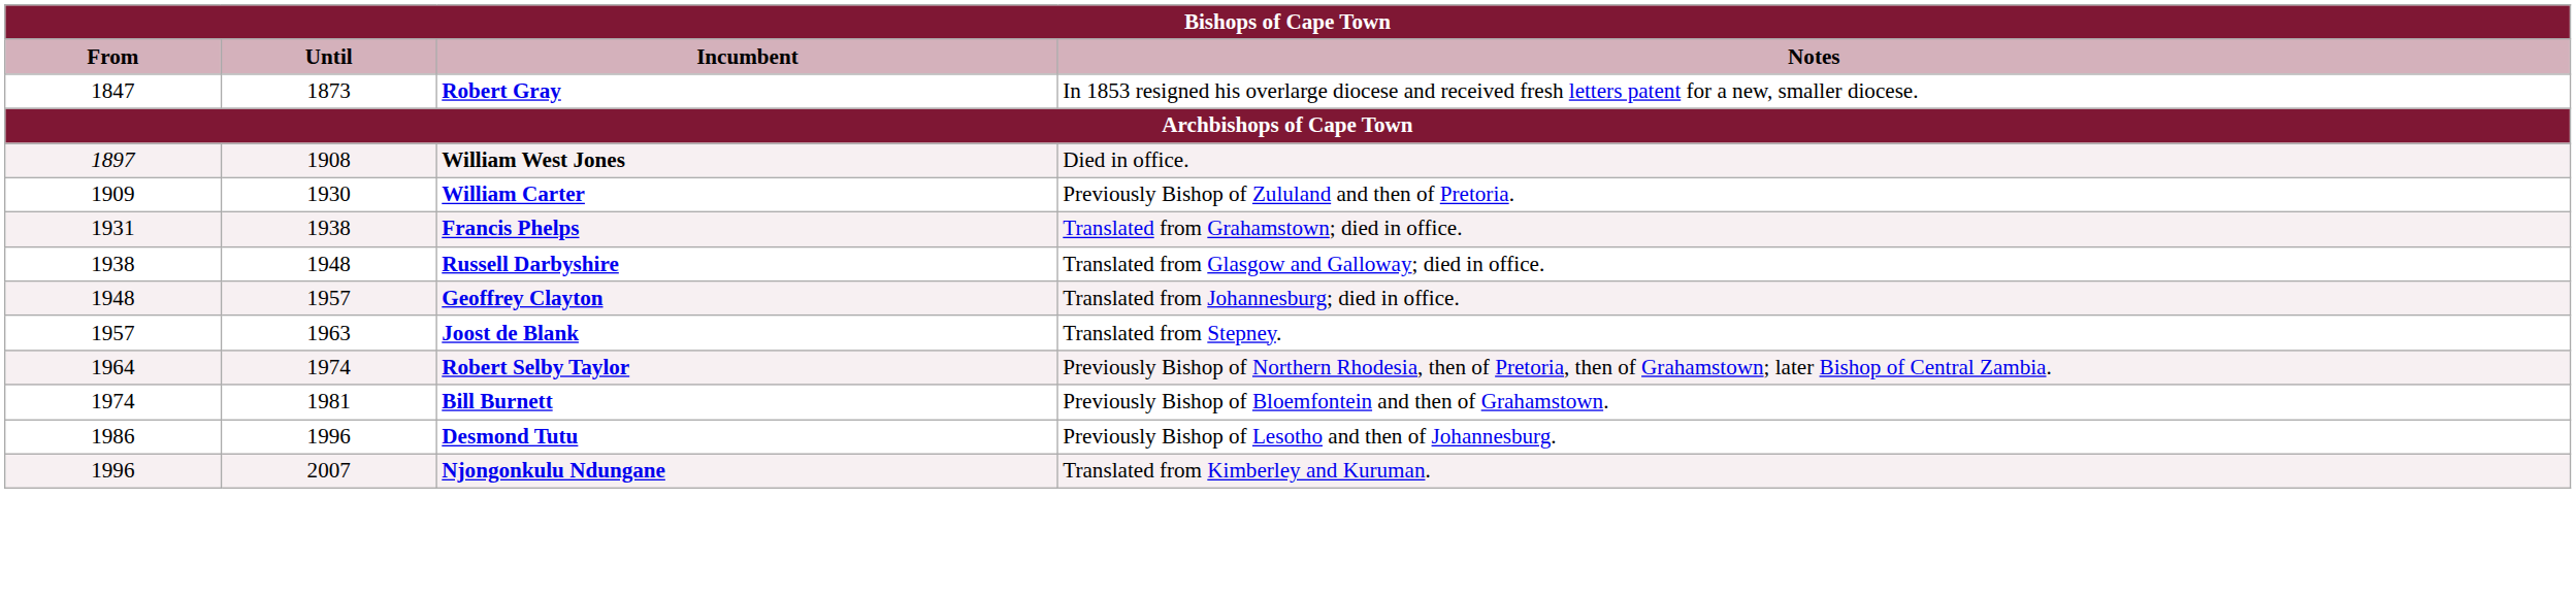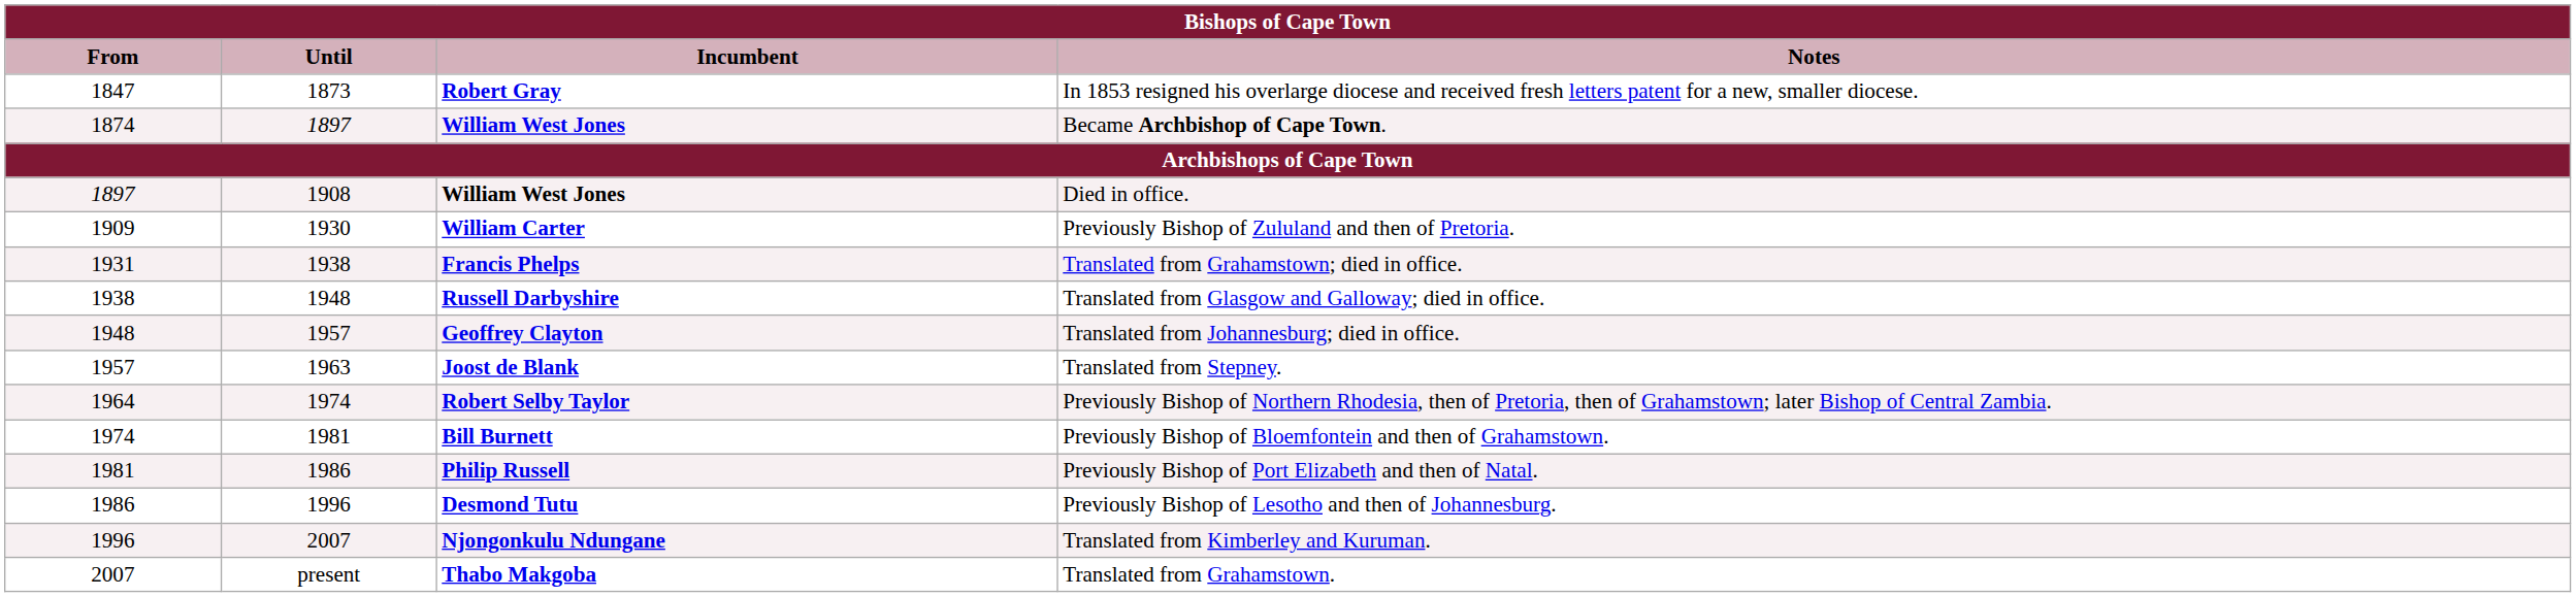+ row: 1874 | 1897 | William West Jones | Became Archbishop of Cape Town.
+ row: 1981 | 1986 | Philip Russell | Previously Bishop of Port Elizabeth and then of Natal.
+ row: 2007 | present | Thabo Makgoba | Translated from Grahamstown.
